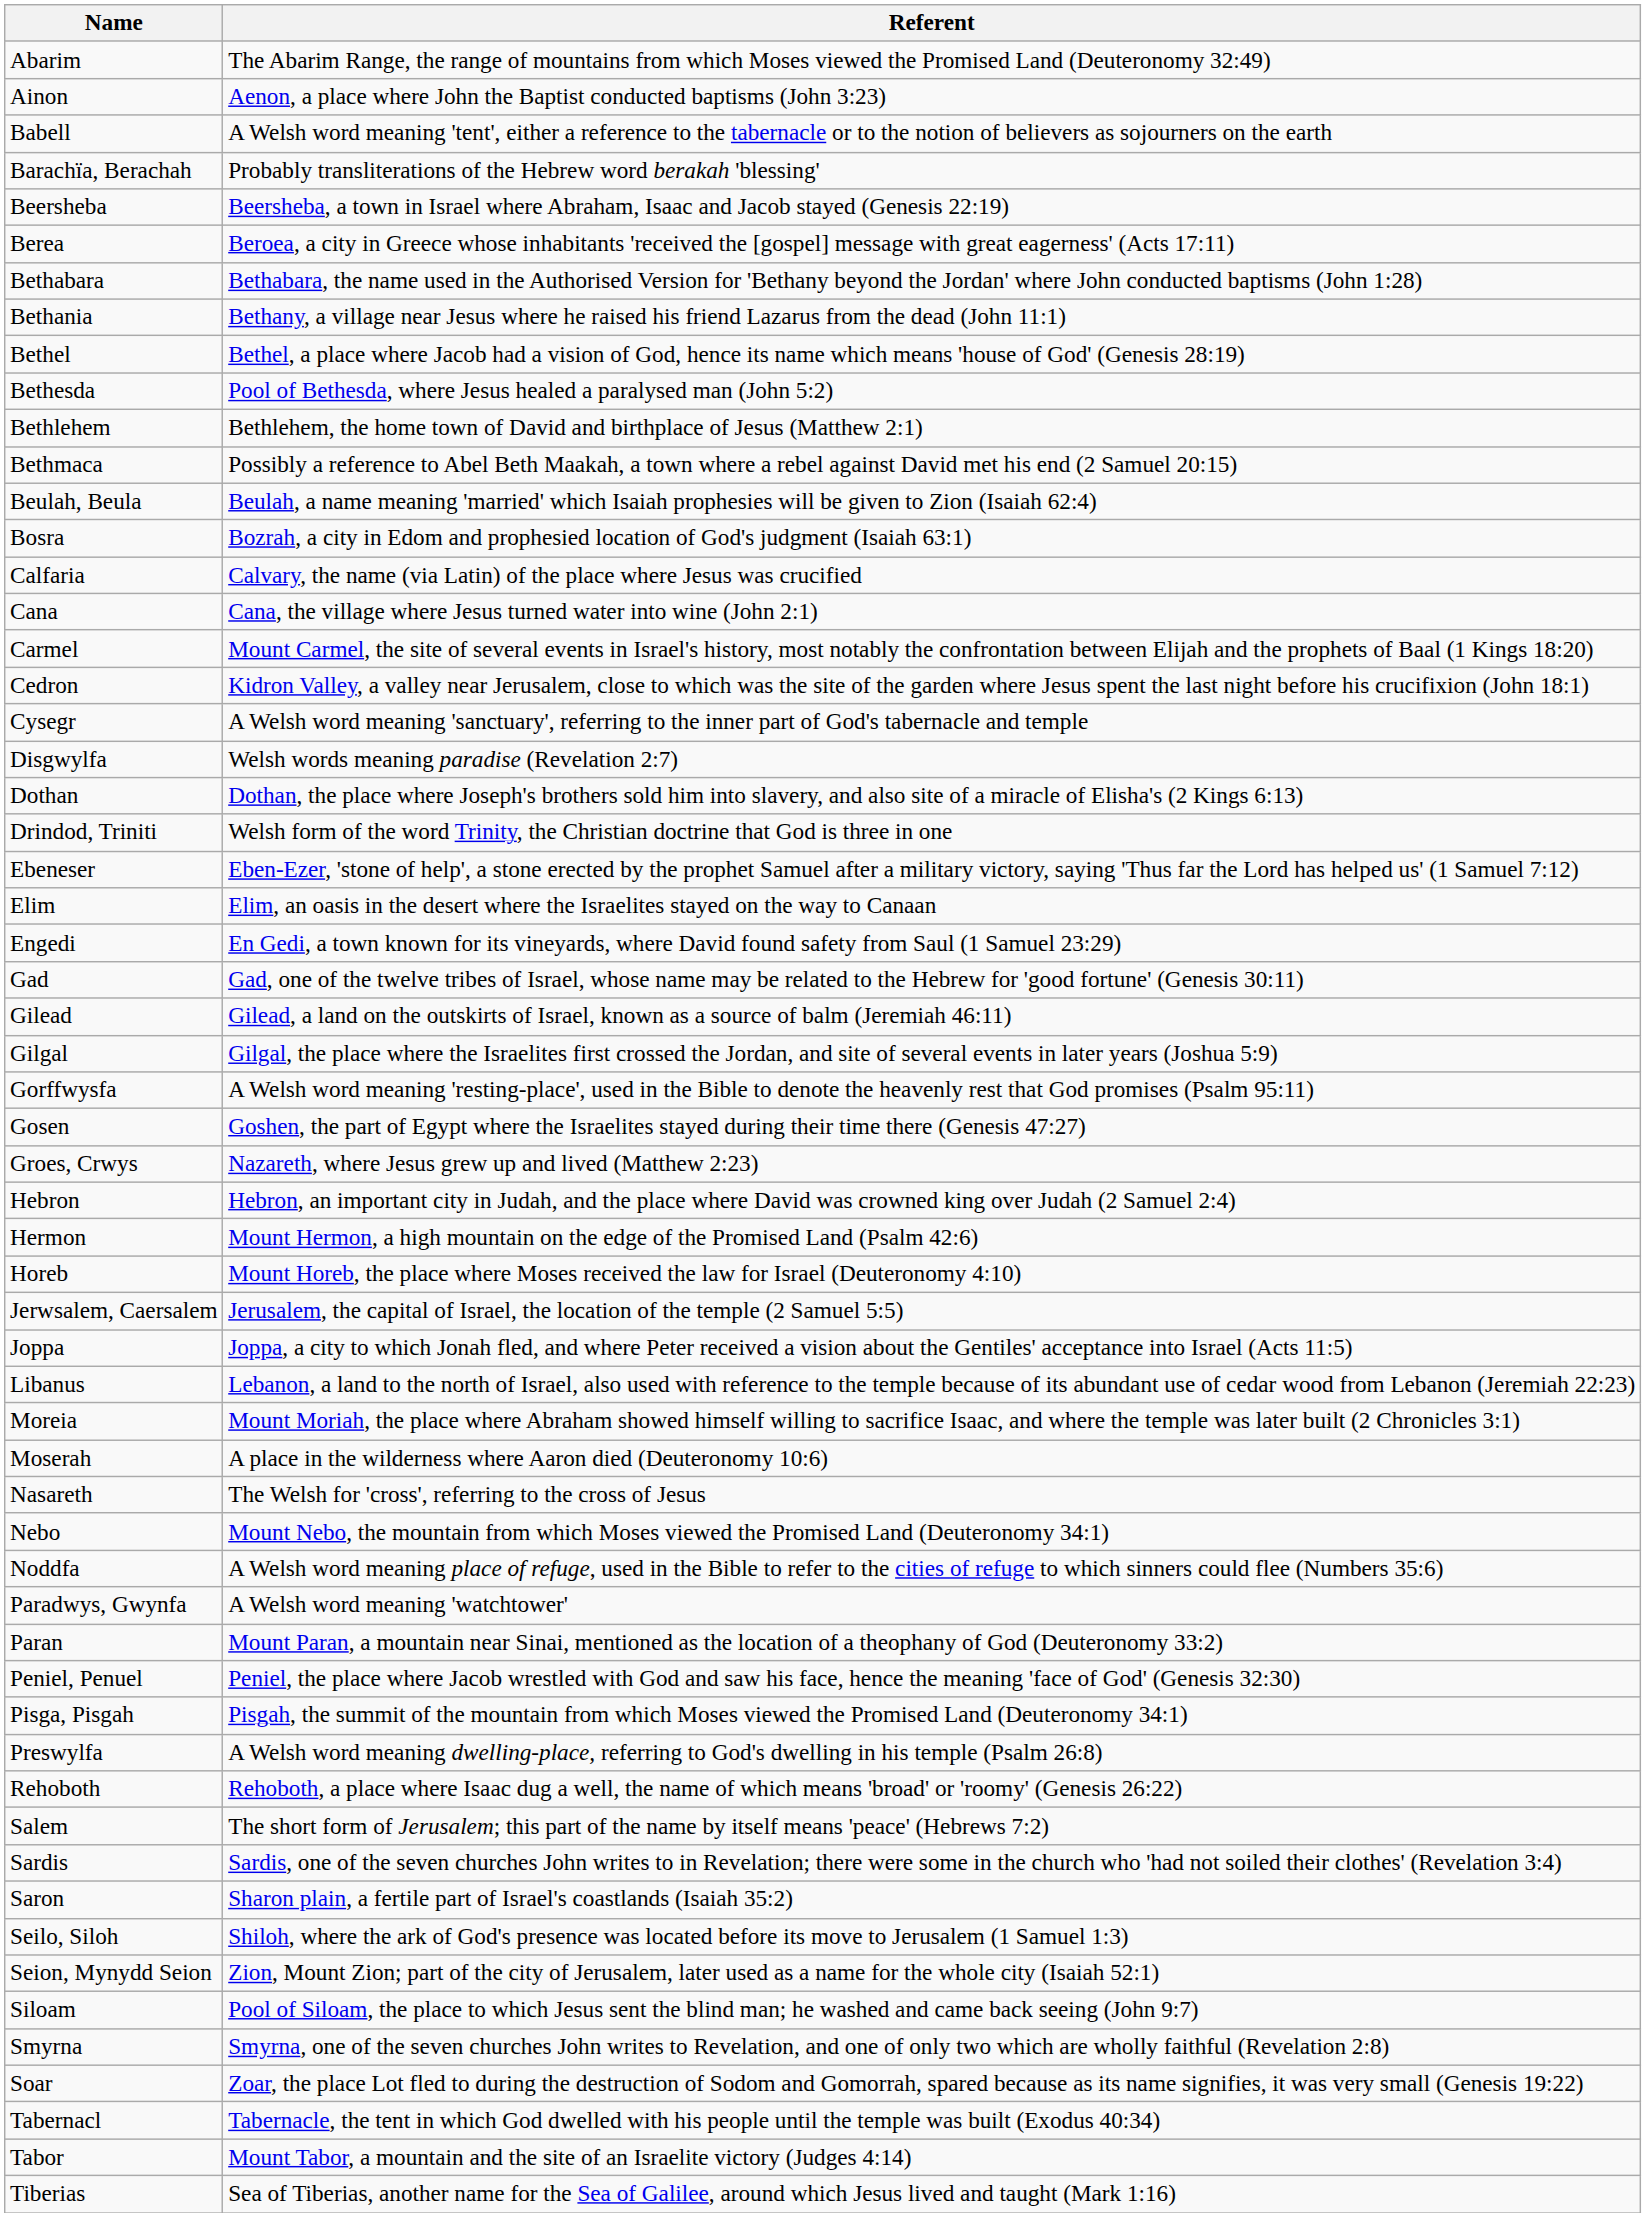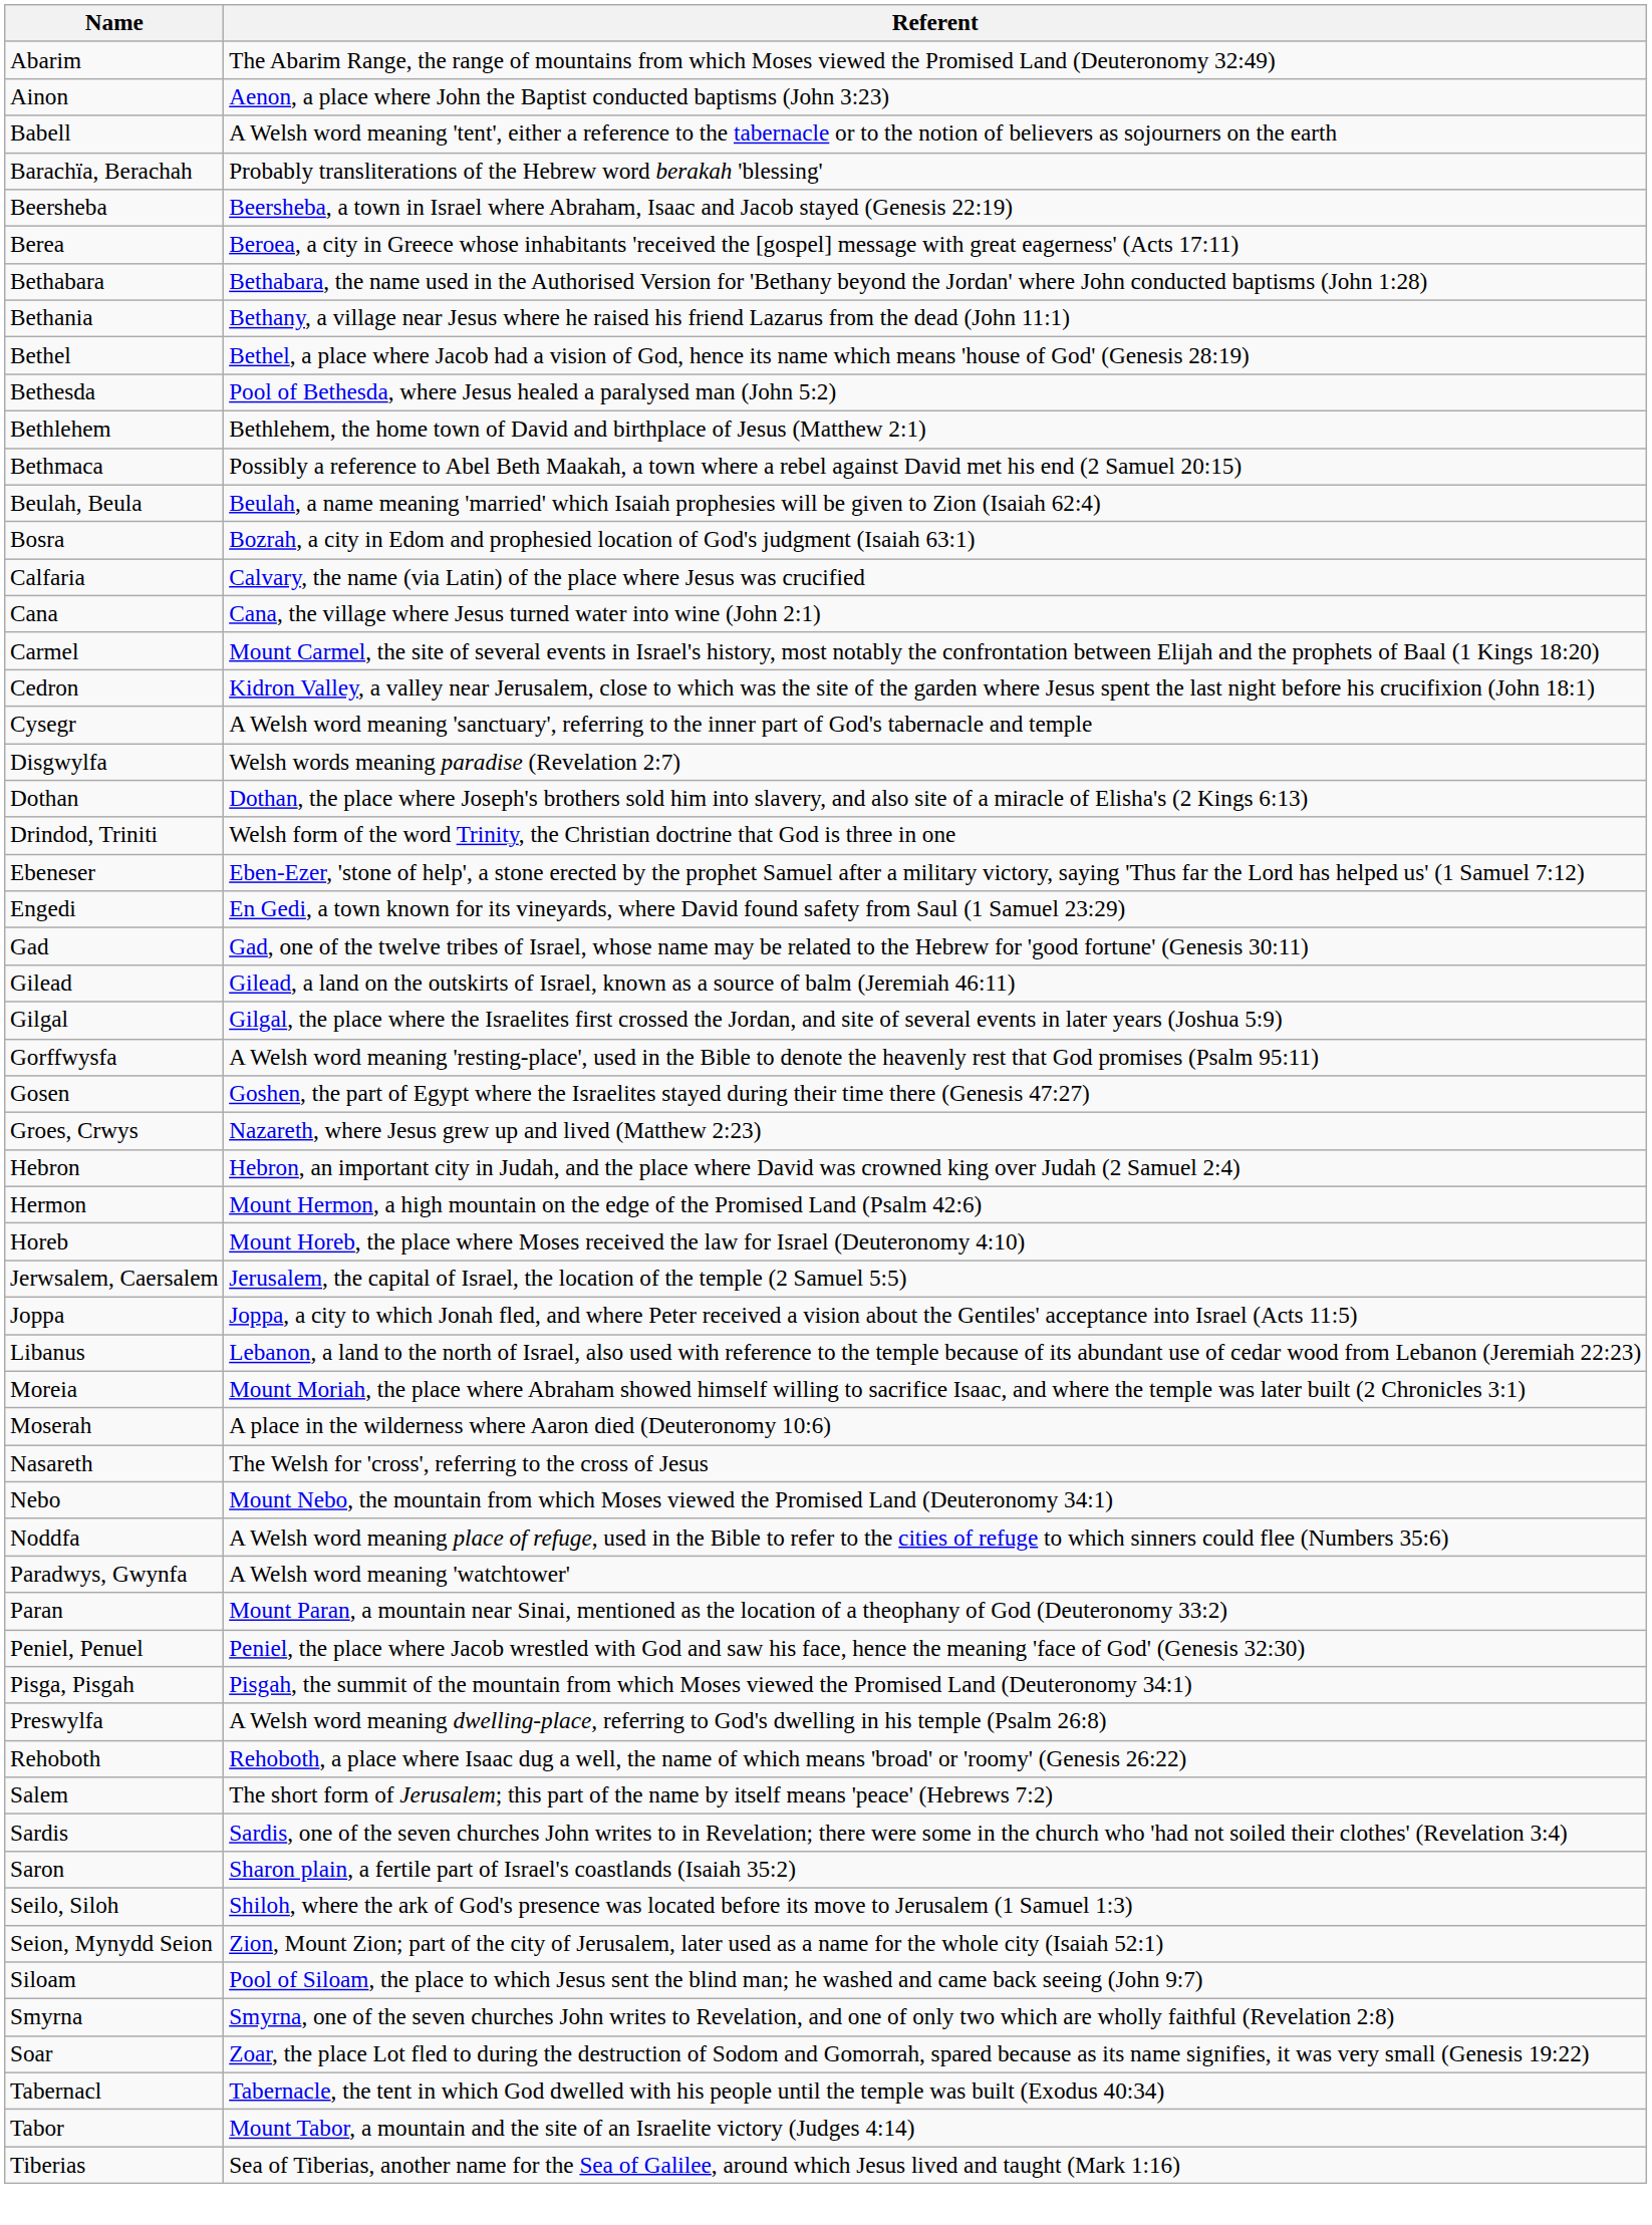- row: Elim | Elim, an oasis in the desert where the Israelites stayed on the way to Canaan
